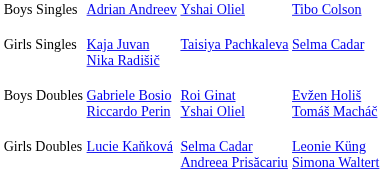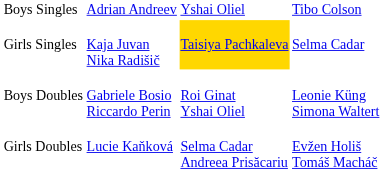Girls Singles | column 3: no background -> gold background
Boys Doubles | column 4: Evžen Holiš Tomáš Macháč -> Leonie Küng Simona Waltert
Girls Doubles | column 4: Leonie Küng Simona Waltert -> Evžen Holiš Tomáš Macháč
